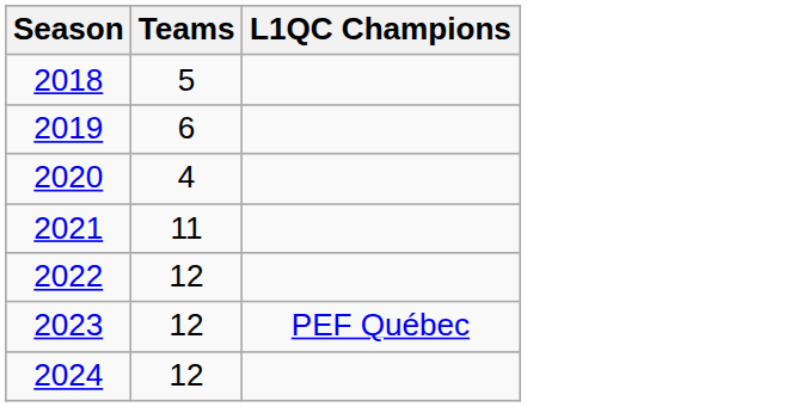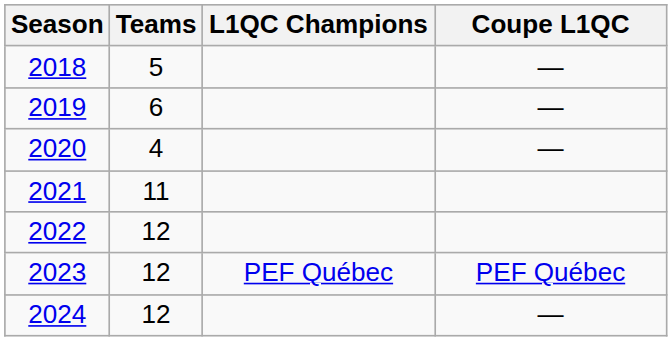+ column: Coupe L1QC | — | — | — | PEF Québec | —
